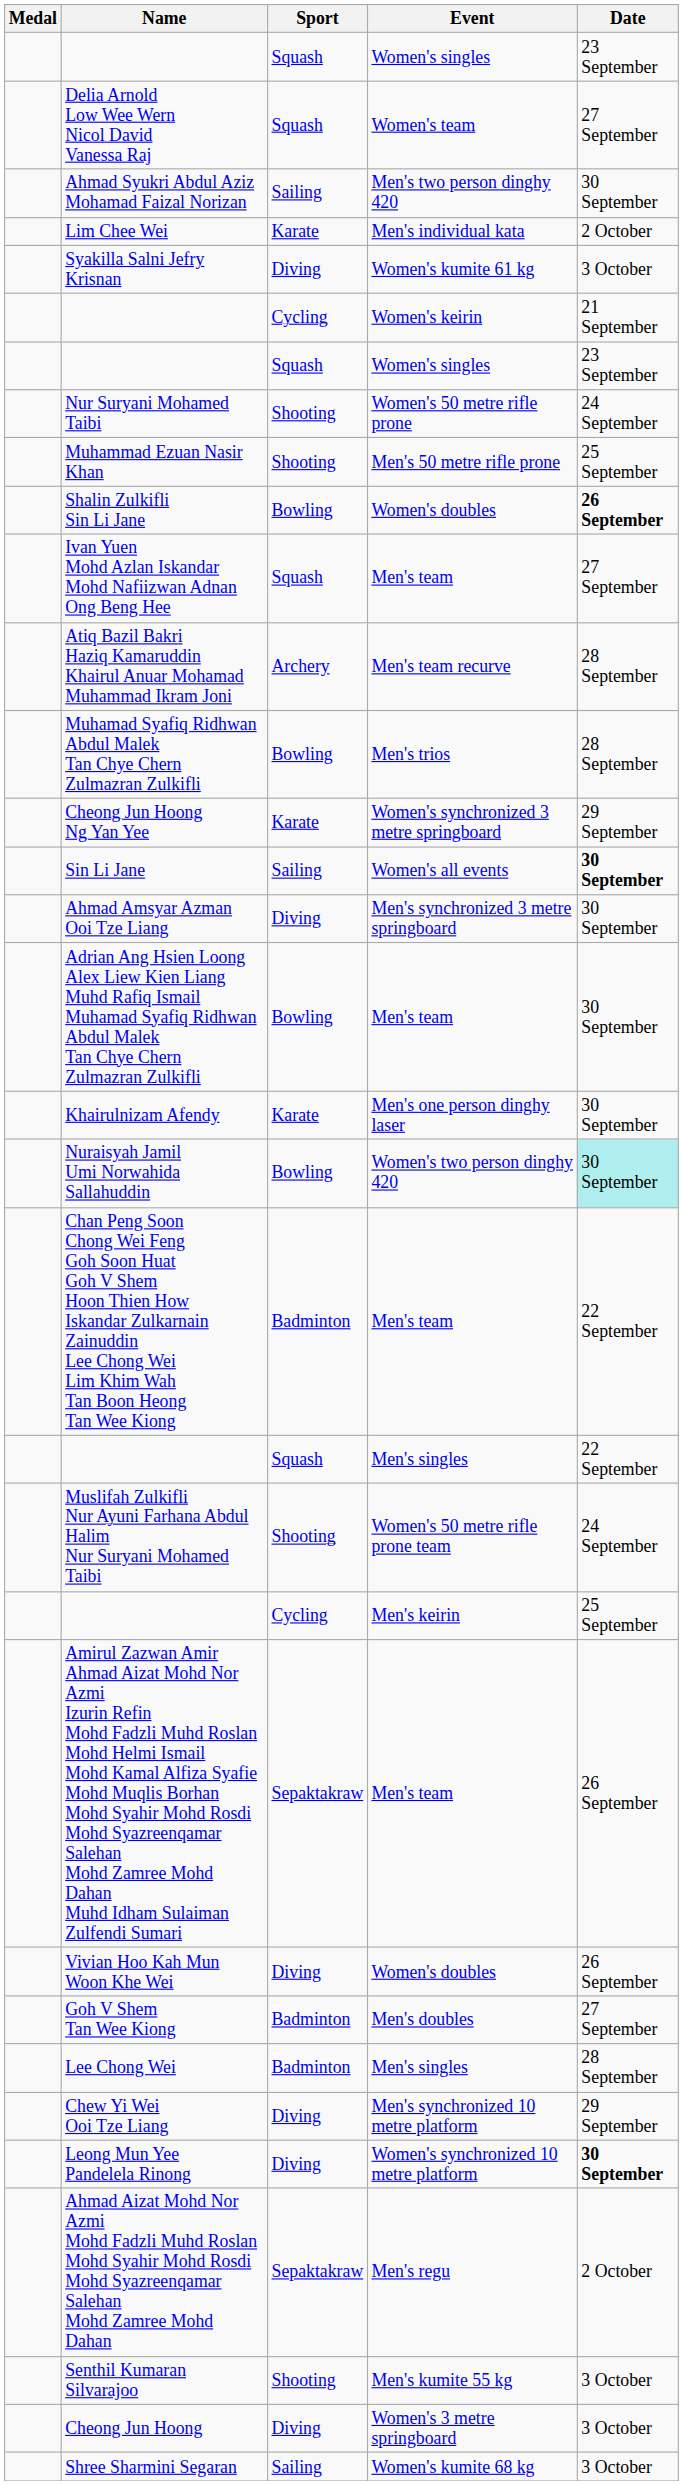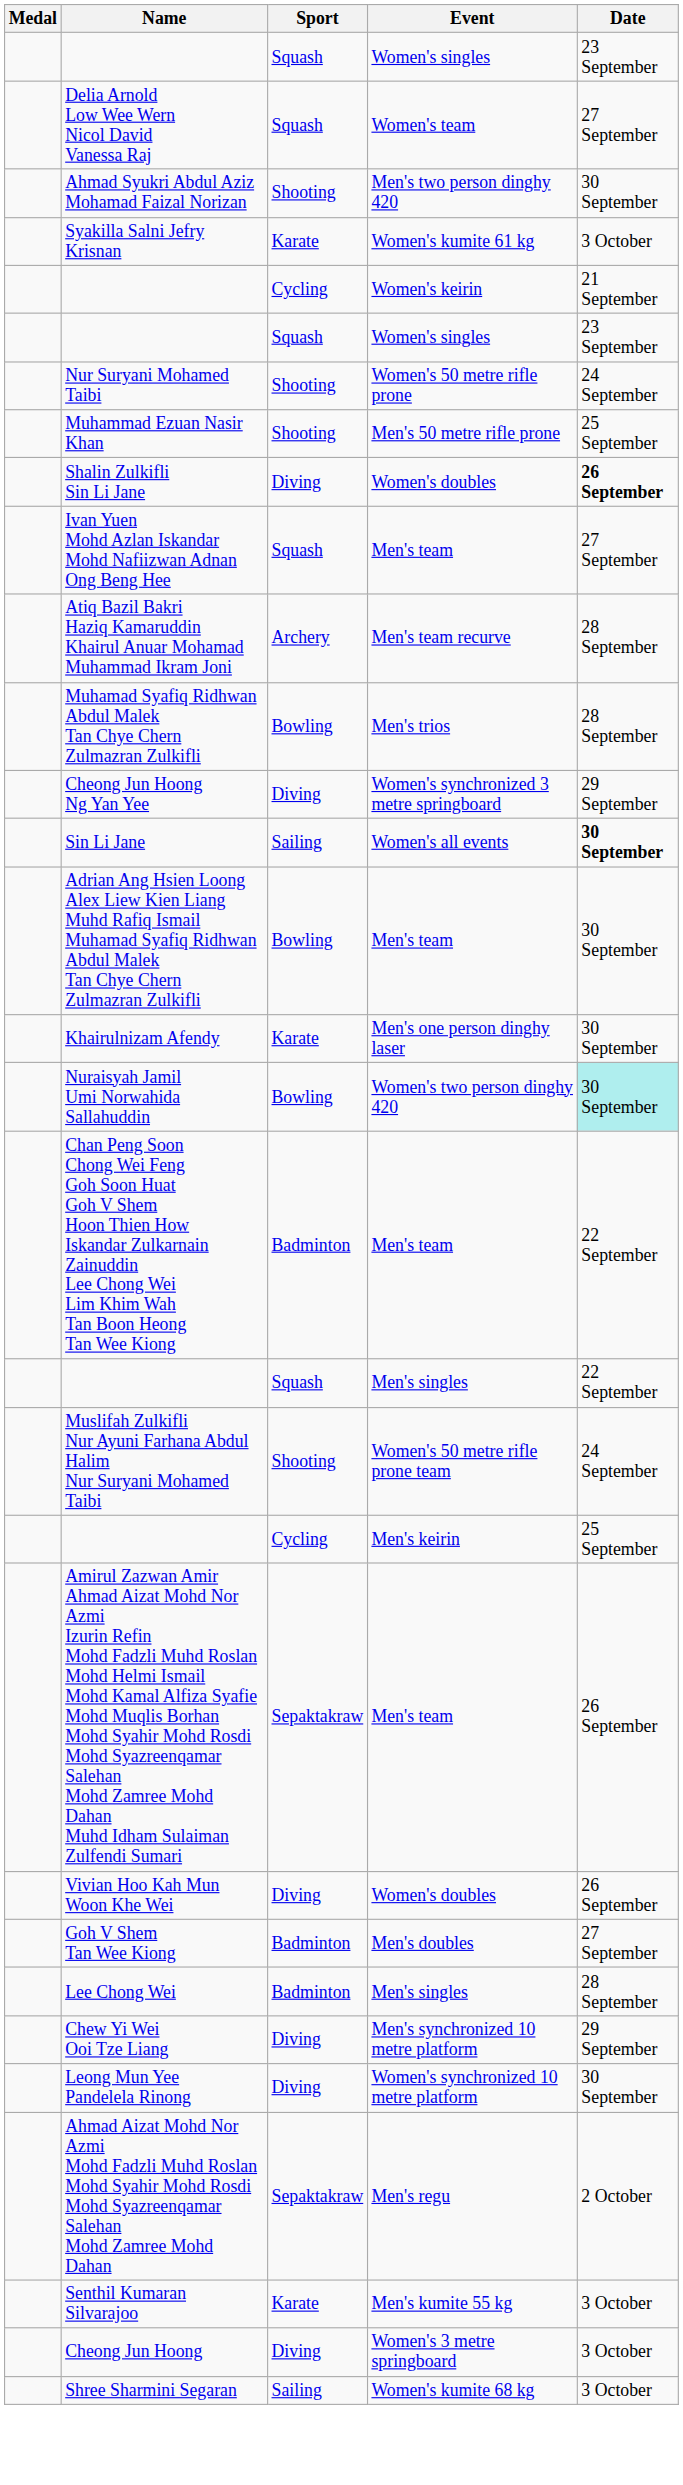Ahmad Syukri Abdul Aziz Mohamad Faizal Norizan | Sport: Sailing -> Shooting
- row: Lim Chee Wei | Karate | Men's individual kata | 2 October
Syakilla Salni Jefry Krisnan | Sport: Diving -> Karate
Shalin Zulkifli Sin Li Jane | Sport: Bowling -> Diving
Cheong Jun Hoong Ng Yan Yee | Sport: Karate -> Diving
- row: Ahmad Amsyar Azman Ooi Tze Liang | Diving | Men's synchronized 3 metre springboard | 30 September
Leong Mun Yee Pandelela Rinong | Date: bold -> normal
Senthil Kumaran Silvarajoo | Sport: Shooting -> Karate
